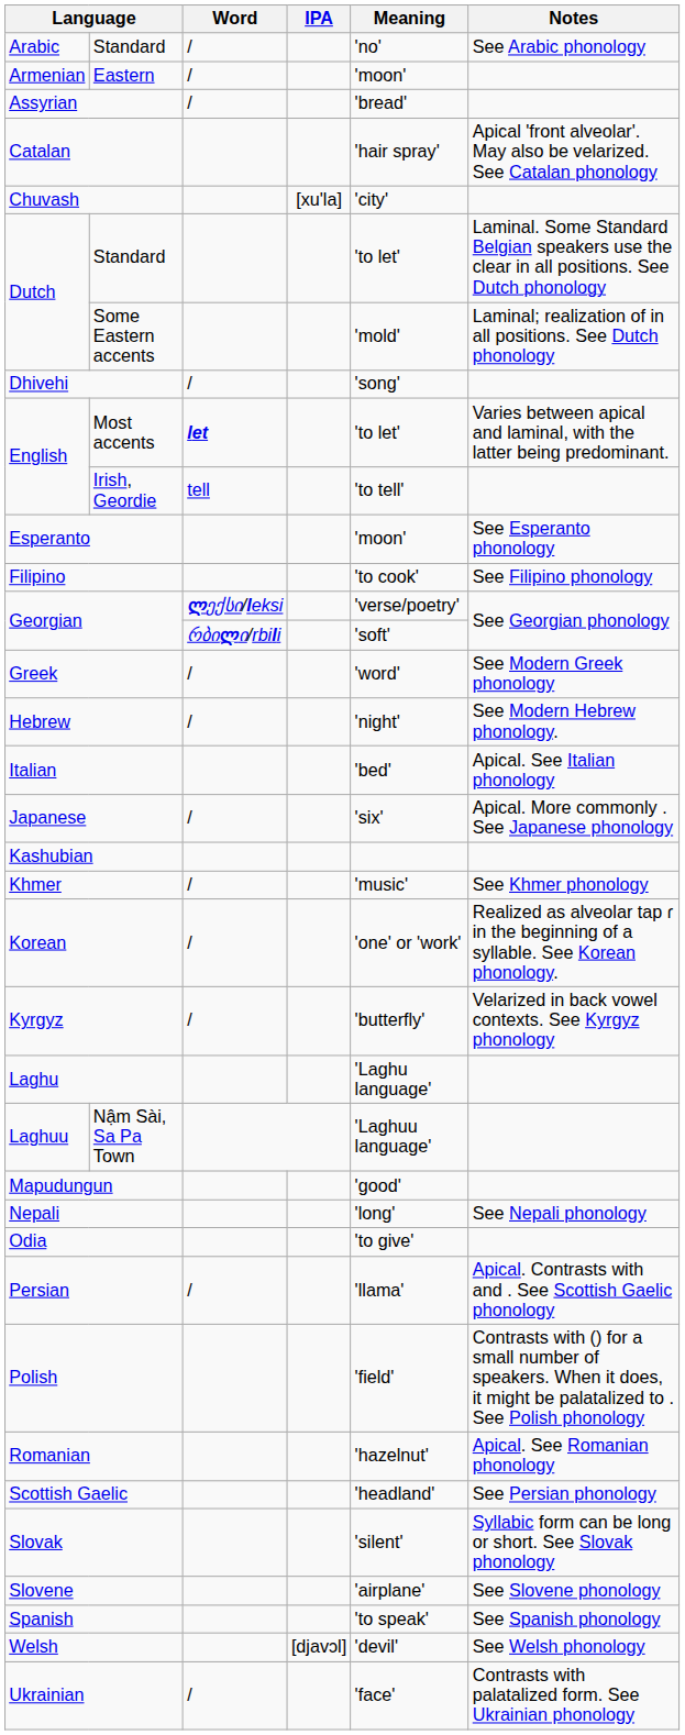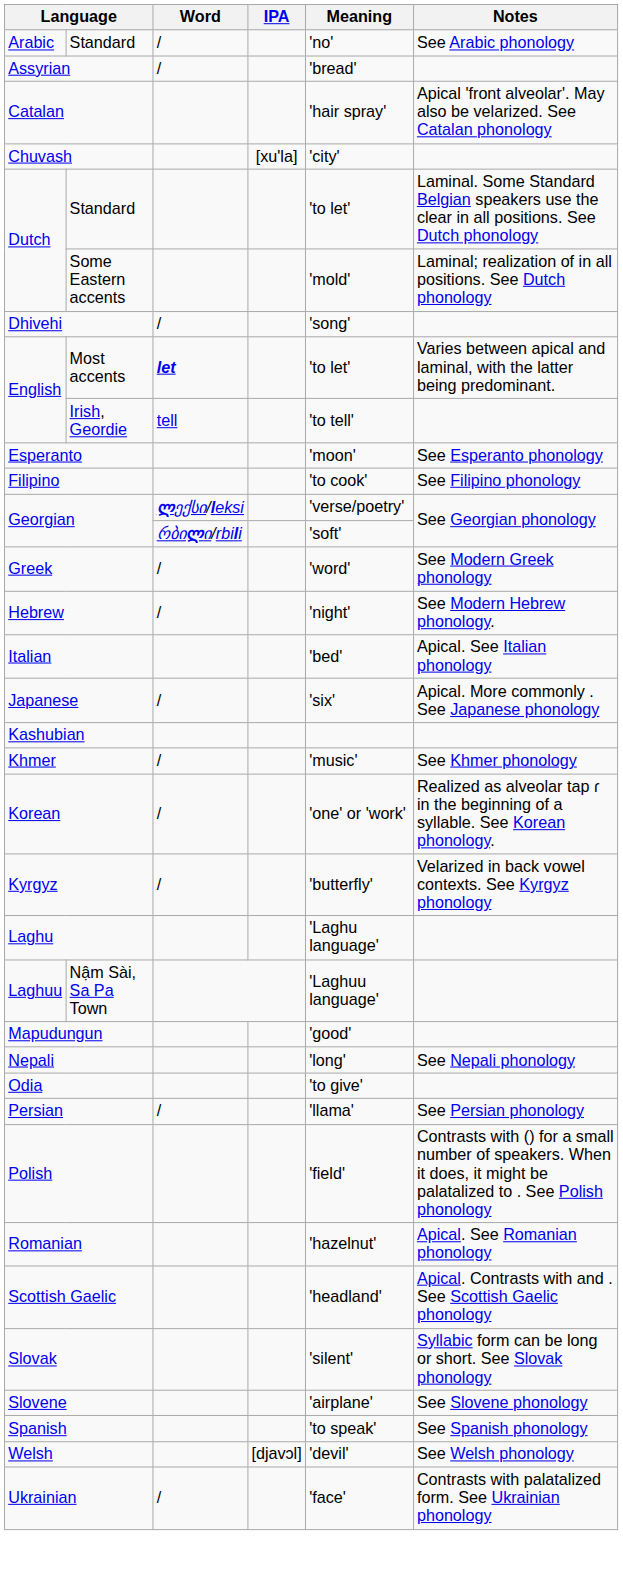- row: Armenian | Eastern | / | 'moon'
Persian | Notes: Apical. Contrasts with and . See Scottish Gaelic phonology -> See Persian phonology
Scottish Gaelic | Notes: See Persian phonology -> Apical. Contrasts with and . See Scottish Gaelic phonology
